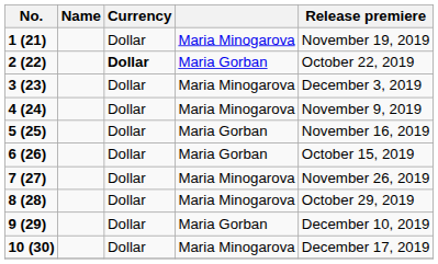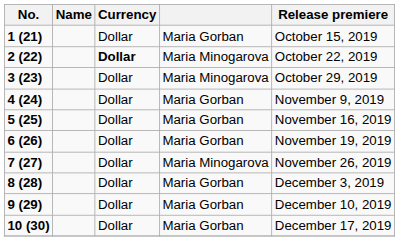1 (21) | column 4: Maria Minogarova -> Maria Gorban
1 (21) | Release premiere: November 19, 2019 -> October 15, 2019
2 (22) | column 4: Maria Gorban -> Maria Minogarova
3 (23) | Release premiere: December 3, 2019 -> October 29, 2019
4 (24) | column 4: Maria Minogarova -> Maria Gorban
6 (26) | Release premiere: October 15, 2019 -> November 19, 2019
8 (28) | column 4: Maria Minogarova -> Maria Gorban
8 (28) | Release premiere: October 29, 2019 -> December 3, 2019
10 (30) | column 4: Maria Minogarova -> Maria Gorban
